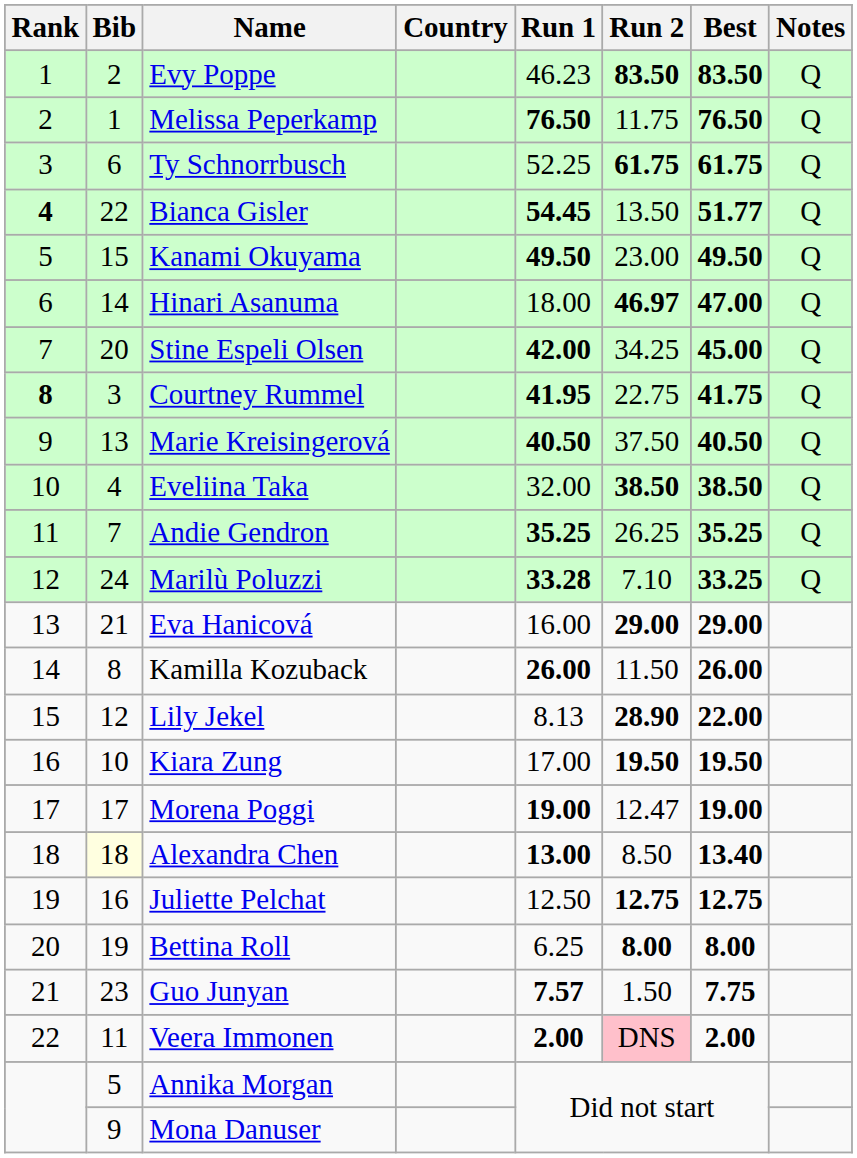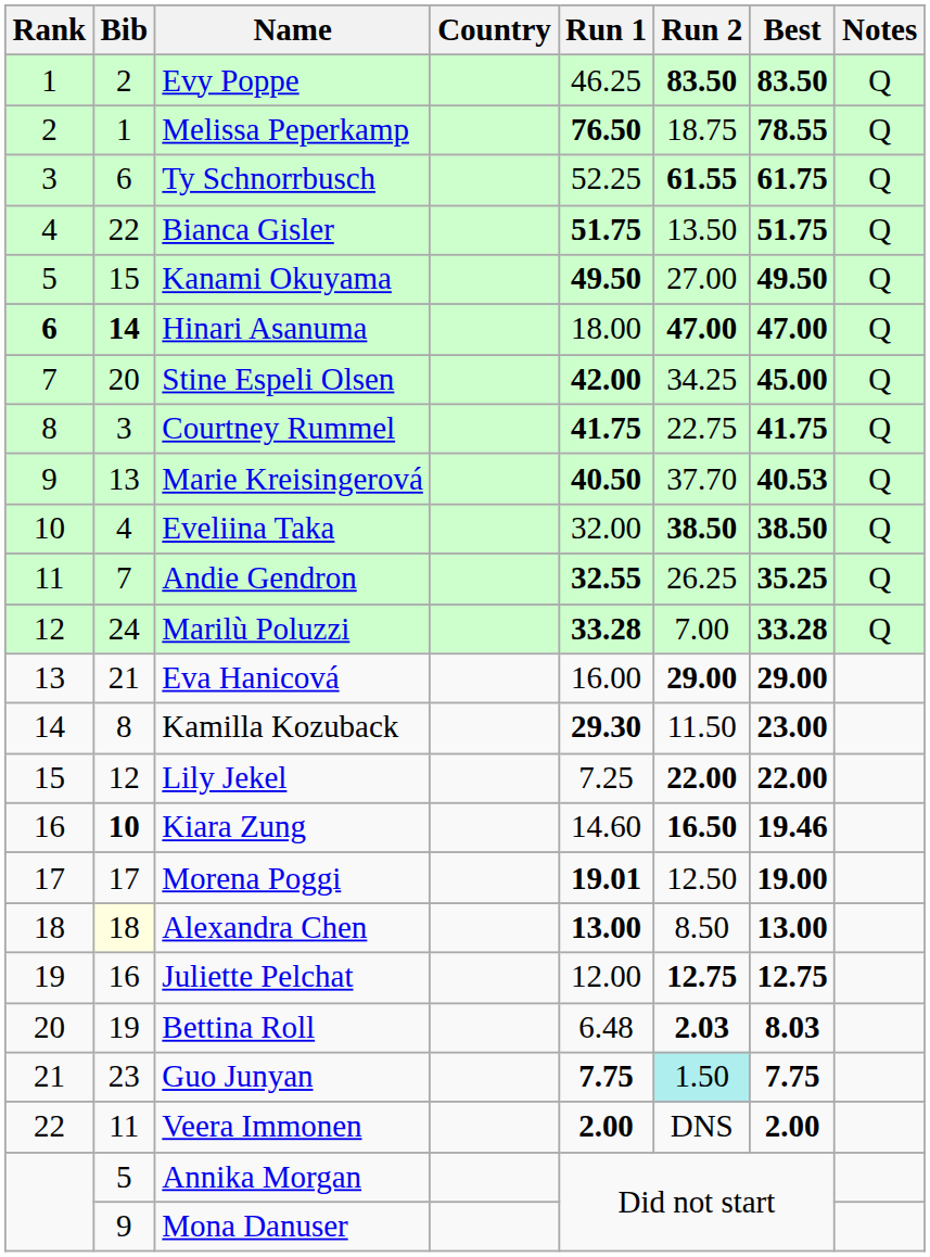Evy Poppe | Run 1: 46.23 -> 46.25
Melissa Peperkamp | Run 2: 11.75 -> 18.75
Melissa Peperkamp | Best: 76.50 -> 78.55
Ty Schnorrbusch | Run 2: 61.75 -> 61.55
Bianca Gisler | Rank: bold -> normal
Bianca Gisler | Run 1: 54.45 -> 51.75
Bianca Gisler | Best: 51.77 -> 51.75
Kanami Okuyama | Run 2: 23.00 -> 27.00
Hinari Asanuma | Rank: normal -> bold
Hinari Asanuma | Bib: normal -> bold
Hinari Asanuma | Run 2: 46.97 -> 47.00
Courtney Rummel | Rank: bold -> normal
Courtney Rummel | Run 1: 41.95 -> 41.75
Marie Kreisingerová | Run 2: 37.50 -> 37.70
Marie Kreisingerová | Best: 40.50 -> 40.53
Andie Gendron | Run 1: 35.25 -> 32.55
Marilù Poluzzi | Run 2: 7.10 -> 7.00
Marilù Poluzzi | Best: 33.25 -> 33.28
Kamilla Kozuback | Run 1: 26.00 -> 29.30
Kamilla Kozuback | Best: 26.00 -> 23.00
Lily Jekel | Run 1: 8.13 -> 7.25
Lily Jekel | Run 2: 28.90 -> 22.00
Kiara Zung | Bib: normal -> bold
Kiara Zung | Run 1: 17.00 -> 14.60
Kiara Zung | Run 2: 19.50 -> 16.50
Kiara Zung | Best: 19.50 -> 19.46
Morena Poggi | Run 1: 19.00 -> 19.01
Morena Poggi | Run 2: 12.47 -> 12.50
Alexandra Chen | Best: 13.40 -> 13.00
Juliette Pelchat | Run 1: 12.50 -> 12.00
Bettina Roll | Run 1: 6.25 -> 6.48
Bettina Roll | Run 2: 8.00 -> 2.03
Bettina Roll | Best: 8.00 -> 8.03
Guo Junyan | Run 1: 7.57 -> 7.75
Guo Junyan | Run 2: no background -> paleturquoise background
Veera Immonen | Run 2: pink background -> no background
